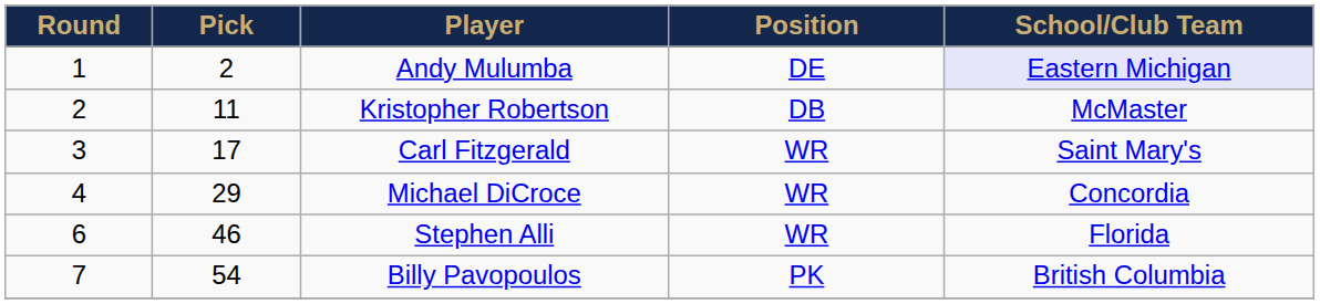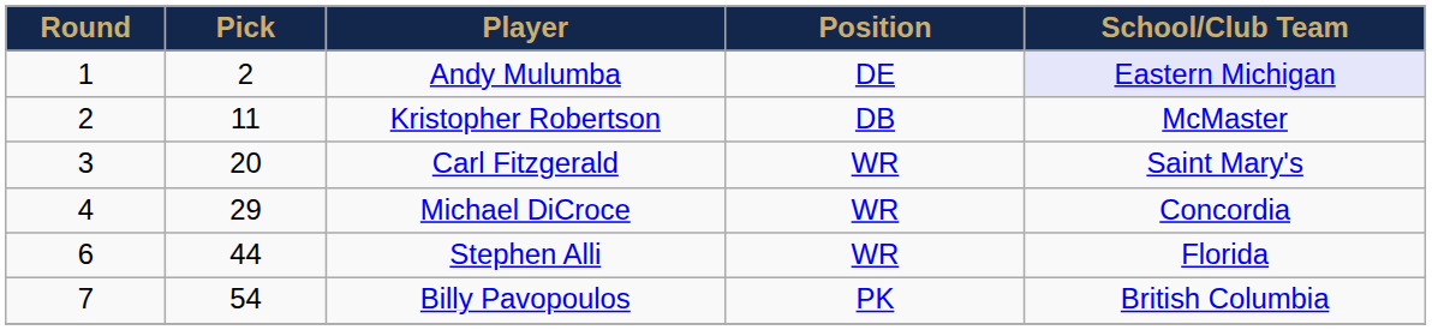Carl Fitzgerald | Pick: 17 -> 20
Stephen Alli | Pick: 46 -> 44
